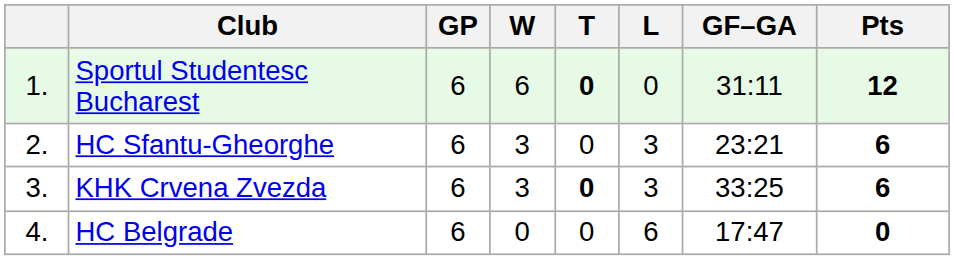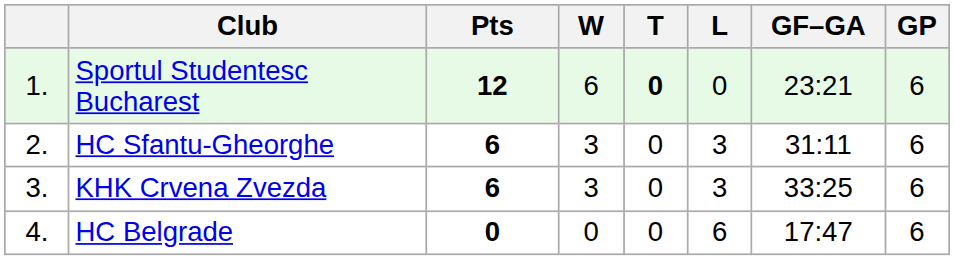columns swapped: GP <-> Pts
Sportul Studentesc Bucharest | GF–GA: 31:11 -> 23:21
HC Sfantu-Gheorghe | GF–GA: 23:21 -> 31:11
KHK Crvena Zvezda | T: bold -> normal
